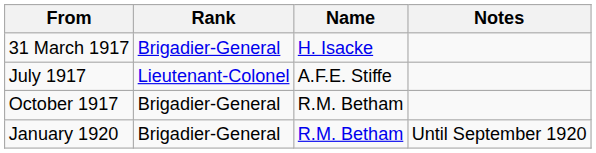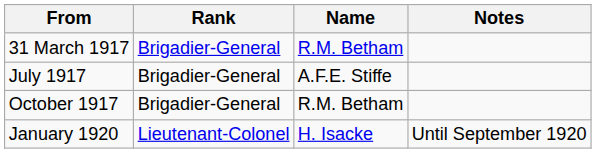31 March 1917 | Name: H. Isacke -> R.M. Betham
July 1917 | Rank: Lieutenant-Colonel -> Brigadier-General
January 1920 | Rank: Brigadier-General -> Lieutenant-Colonel
January 1920 | Name: R.M. Betham -> H. Isacke
